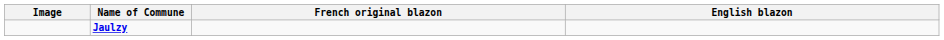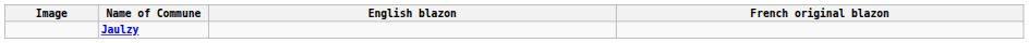columns swapped: French original blazon <-> English blazon
